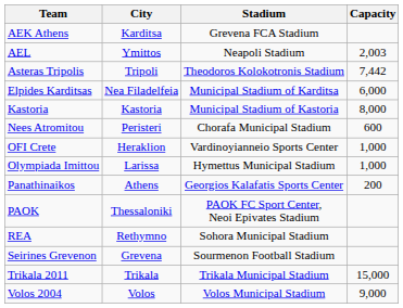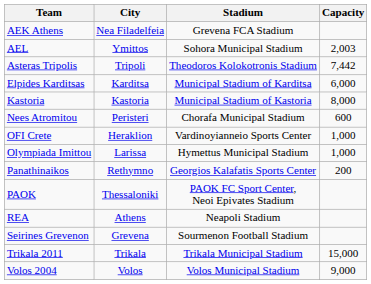AEK Athens | City: Karditsa -> Nea Filadelfeia
AEL | Stadium: Neapoli Stadium -> Sohora Municipal Stadium
Elpides Karditsas | City: Nea Filadelfeia -> Karditsa
Panathinaikos | City: Athens -> Rethymno
REA | City: Rethymno -> Athens
REA | Stadium: Sohora Municipal Stadium -> Neapoli Stadium
